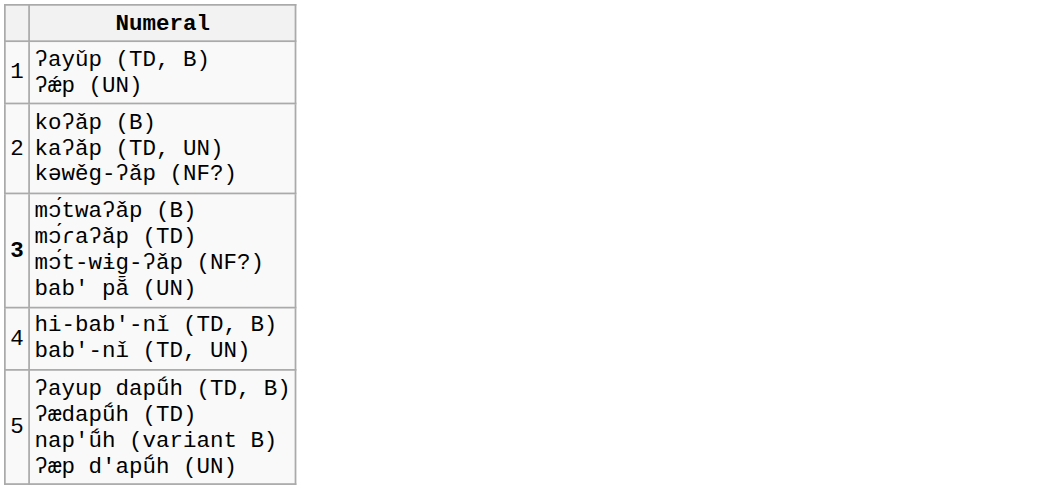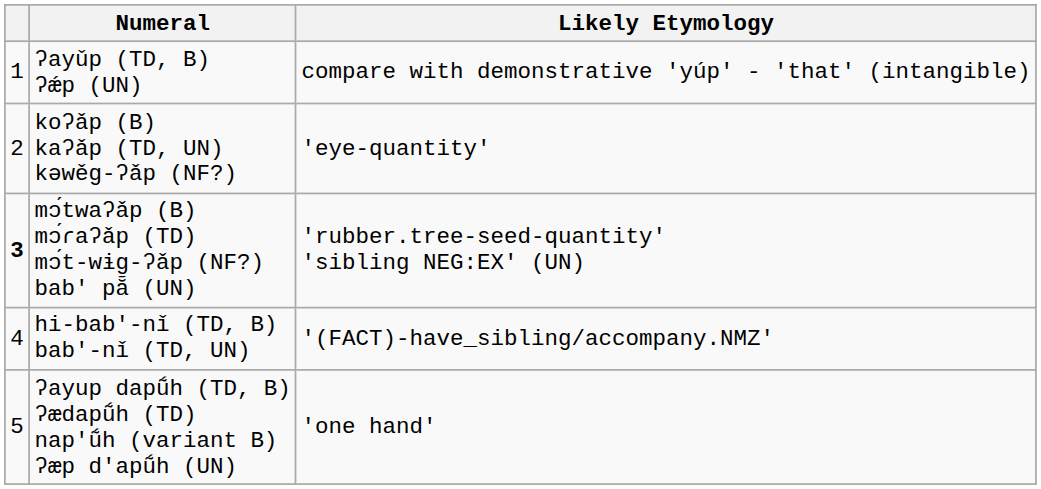+ column: Likely Etymology | compare with demonstrative 'yúp' - 'that' (intangible) | 'eye-quantity' | 'rubber.tree-seed-quantity' 'sibling NEG:EX' (UN) | '(FACT)-have_sibling/accompany.NMZ' | 'one hand'
